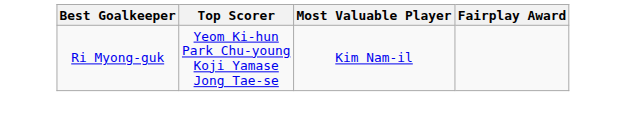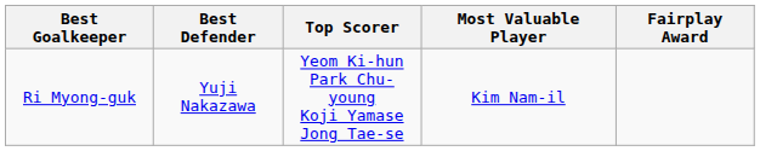+ column: Best Defender | Yuji Nakazawa
